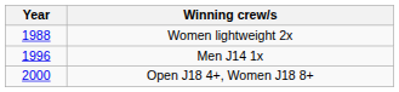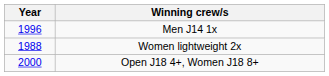rows swapped: Women lightweight 2x <-> Men J14 1x
